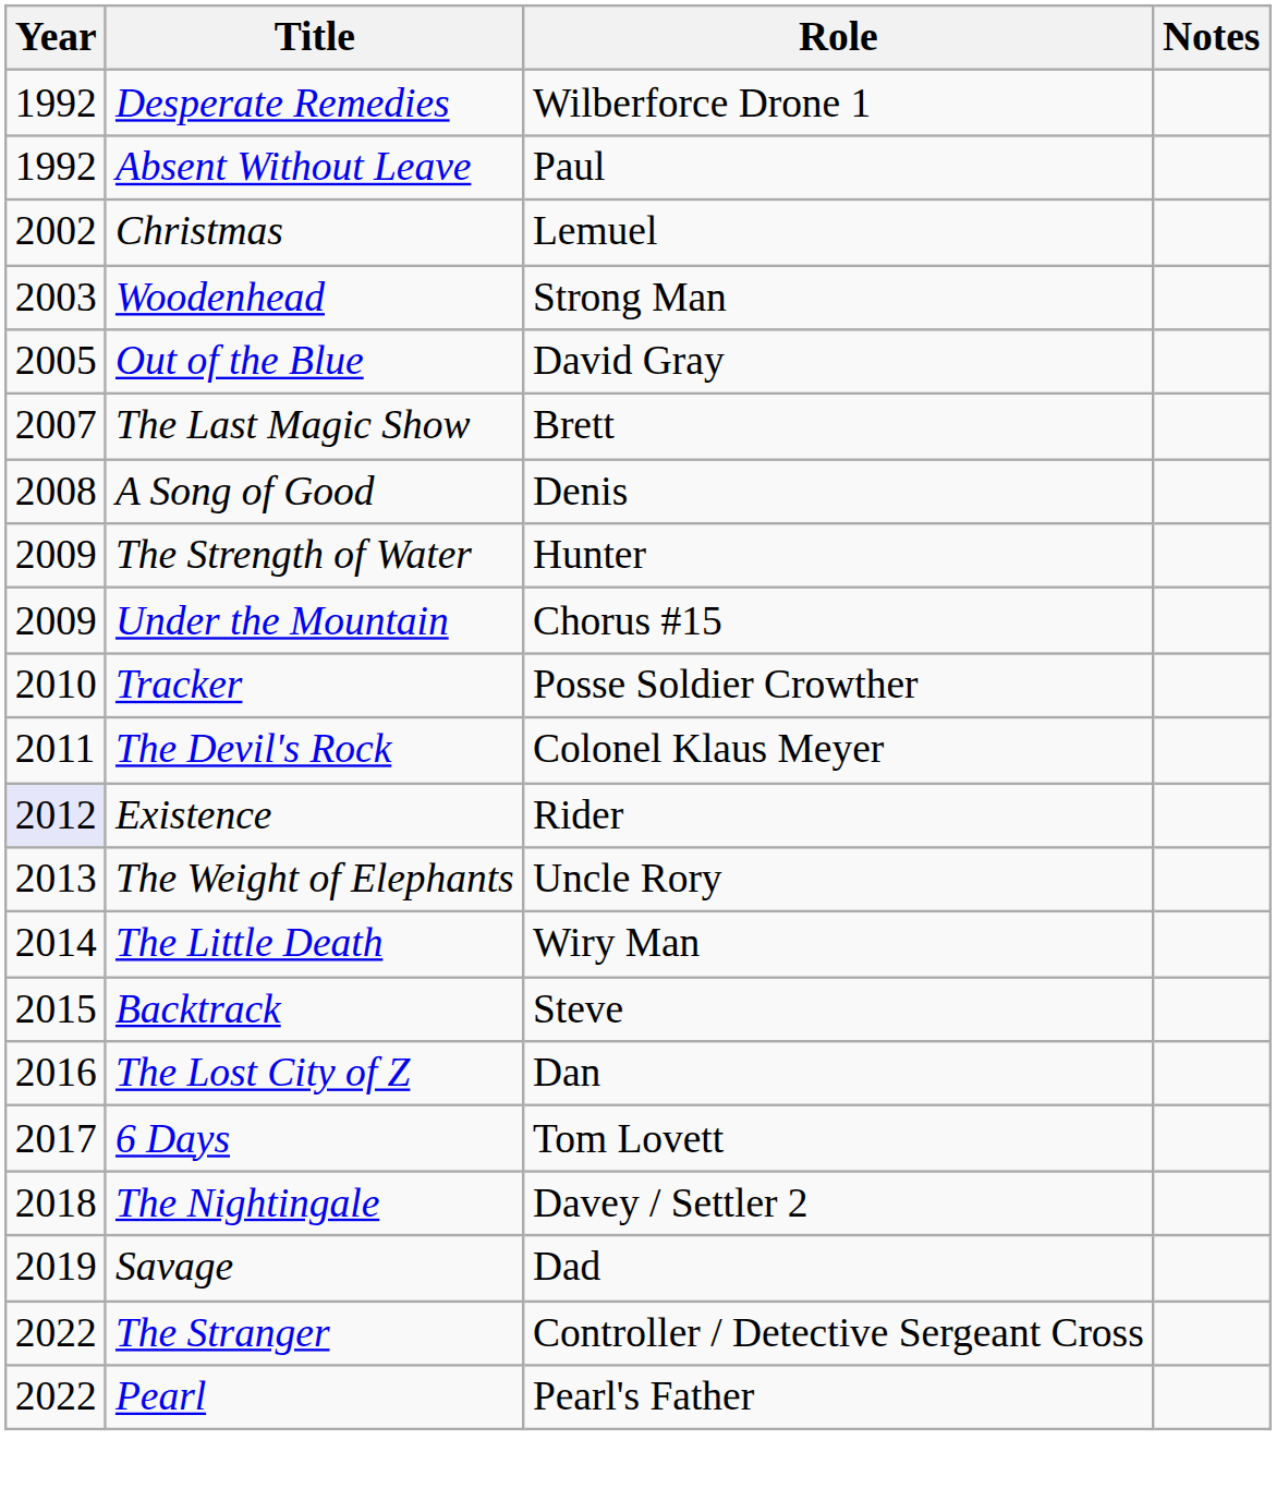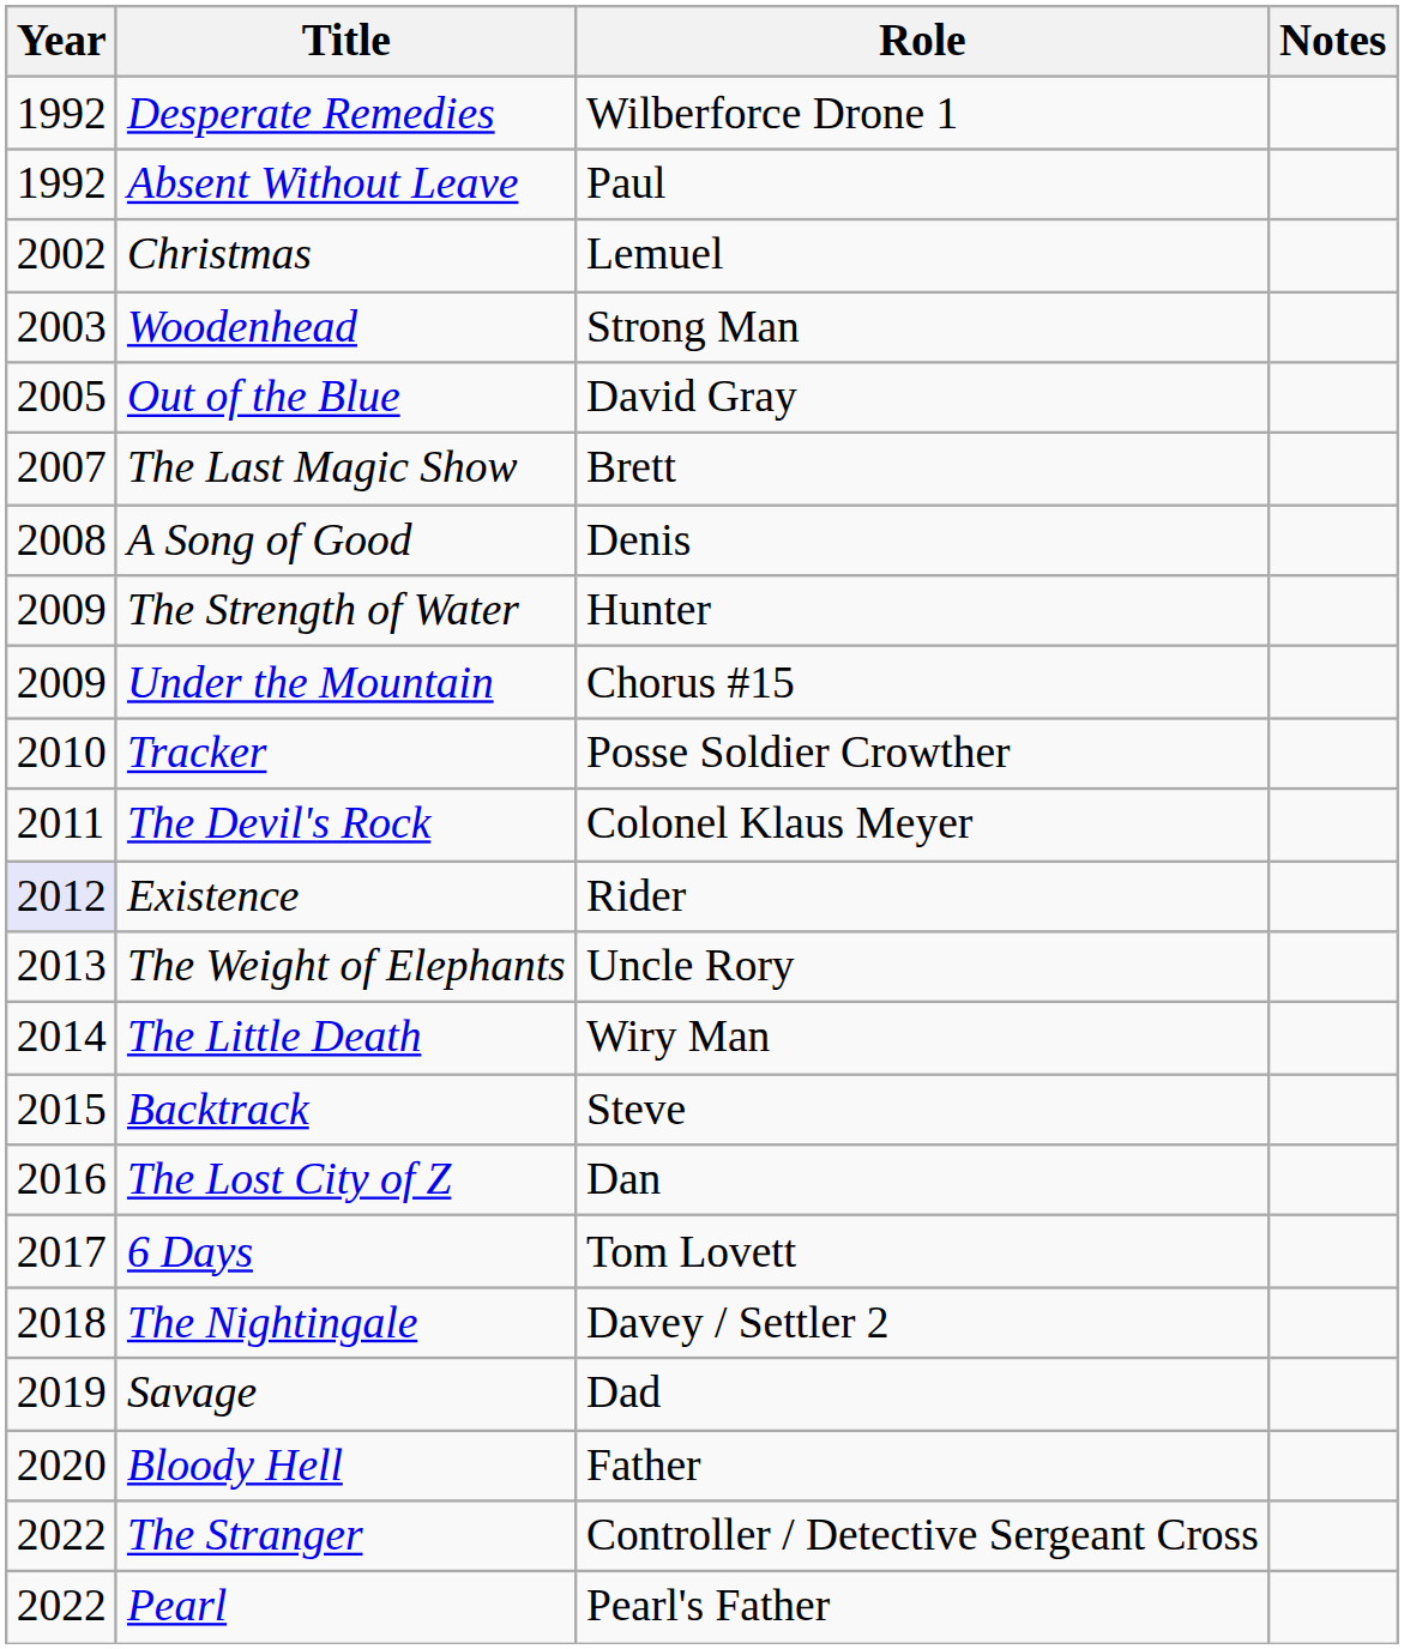+ row: 2020 | Bloody Hell | Father
